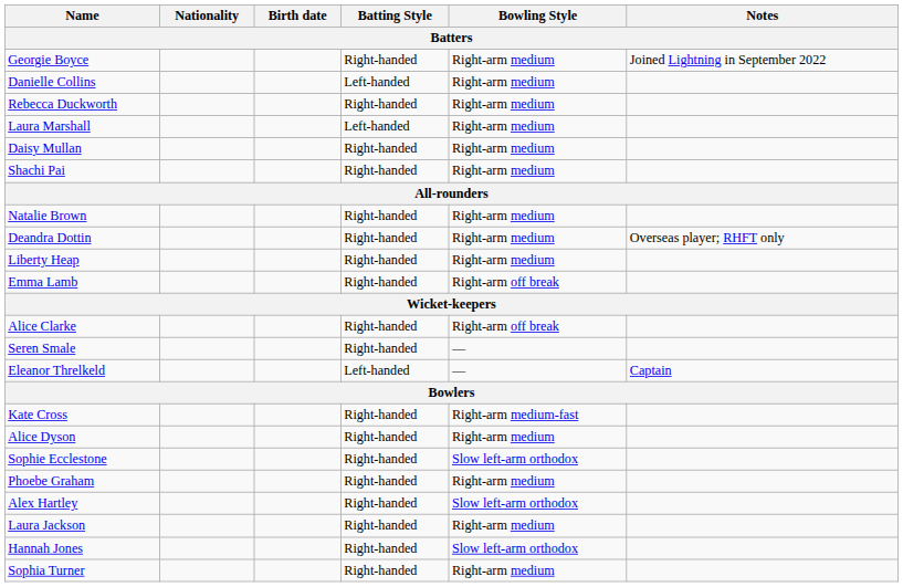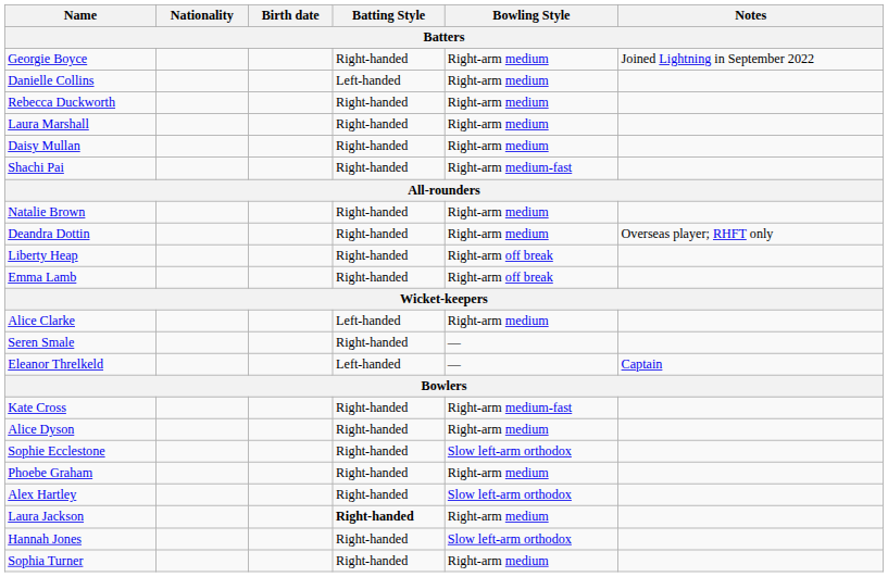Laura Marshall | Batting Style: Left-handed -> Right-handed
Shachi Pai | Bowling Style: Right-arm medium -> Right-arm medium-fast
Liberty Heap | Bowling Style: Right-arm medium -> Right-arm off break
Alice Clarke | Batting Style: Right-handed -> Left-handed
Alice Clarke | Bowling Style: Right-arm off break -> Right-arm medium
Laura Jackson | Batting Style: normal -> bold
